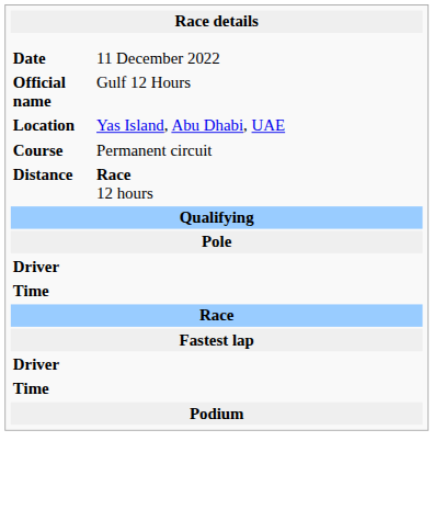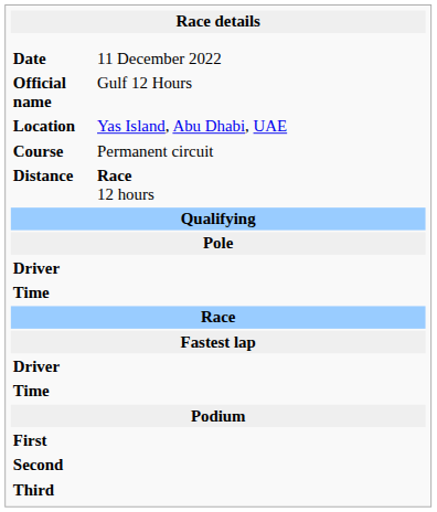+ row: First
+ row: Second
+ row: Third
